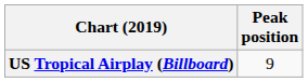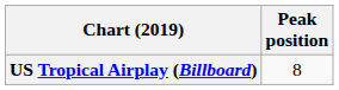US Tropical Airplay (Billboard) | Peak position: 9 -> 8
